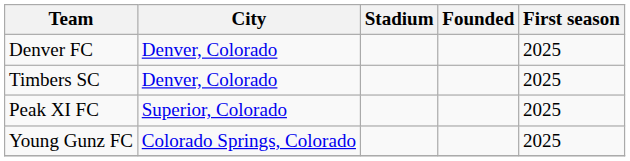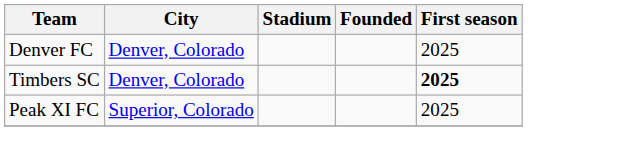Timbers SC | First season: normal -> bold
- row: Young Gunz FC | Colorado Springs, Colorado | 2025
